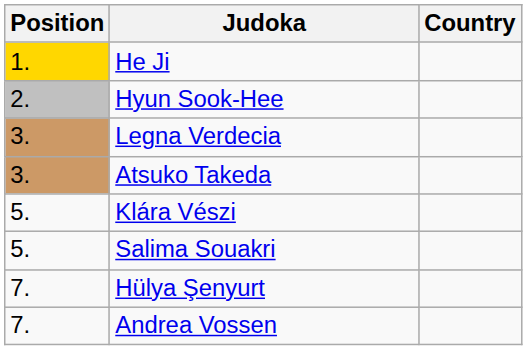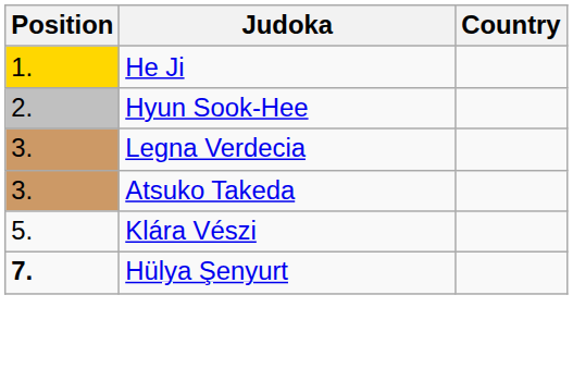- row: 5. | Salima Souakri
Hülya Şenyurt | Position: normal -> bold
- row: 7. | Andrea Vossen
